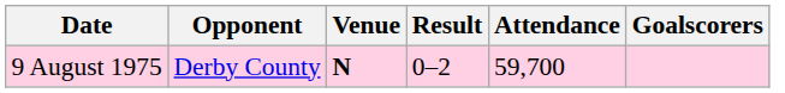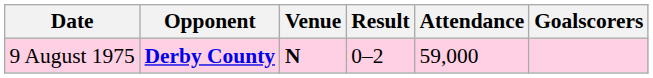9 August 1975 | Opponent: normal -> bold
9 August 1975 | Attendance: 59,700 -> 59,000
